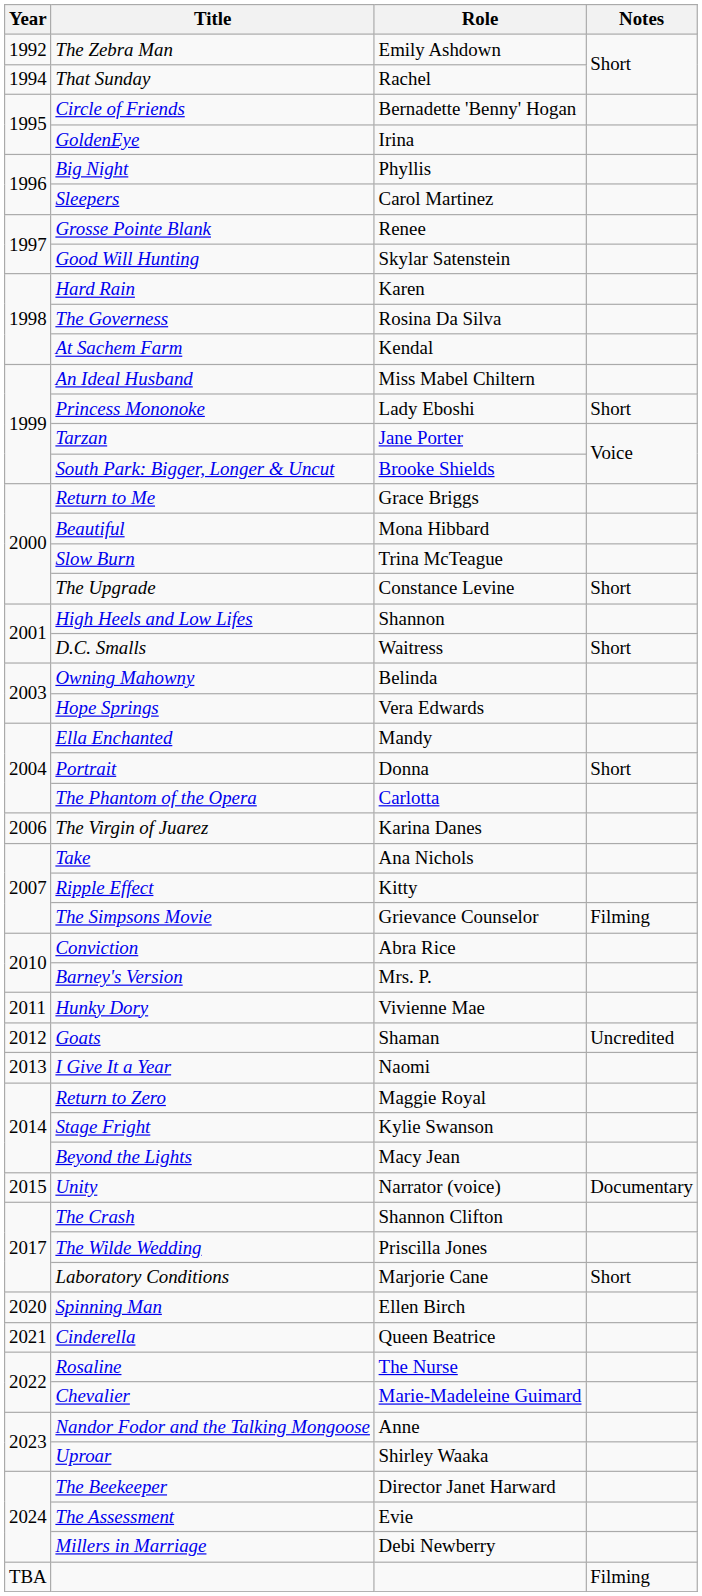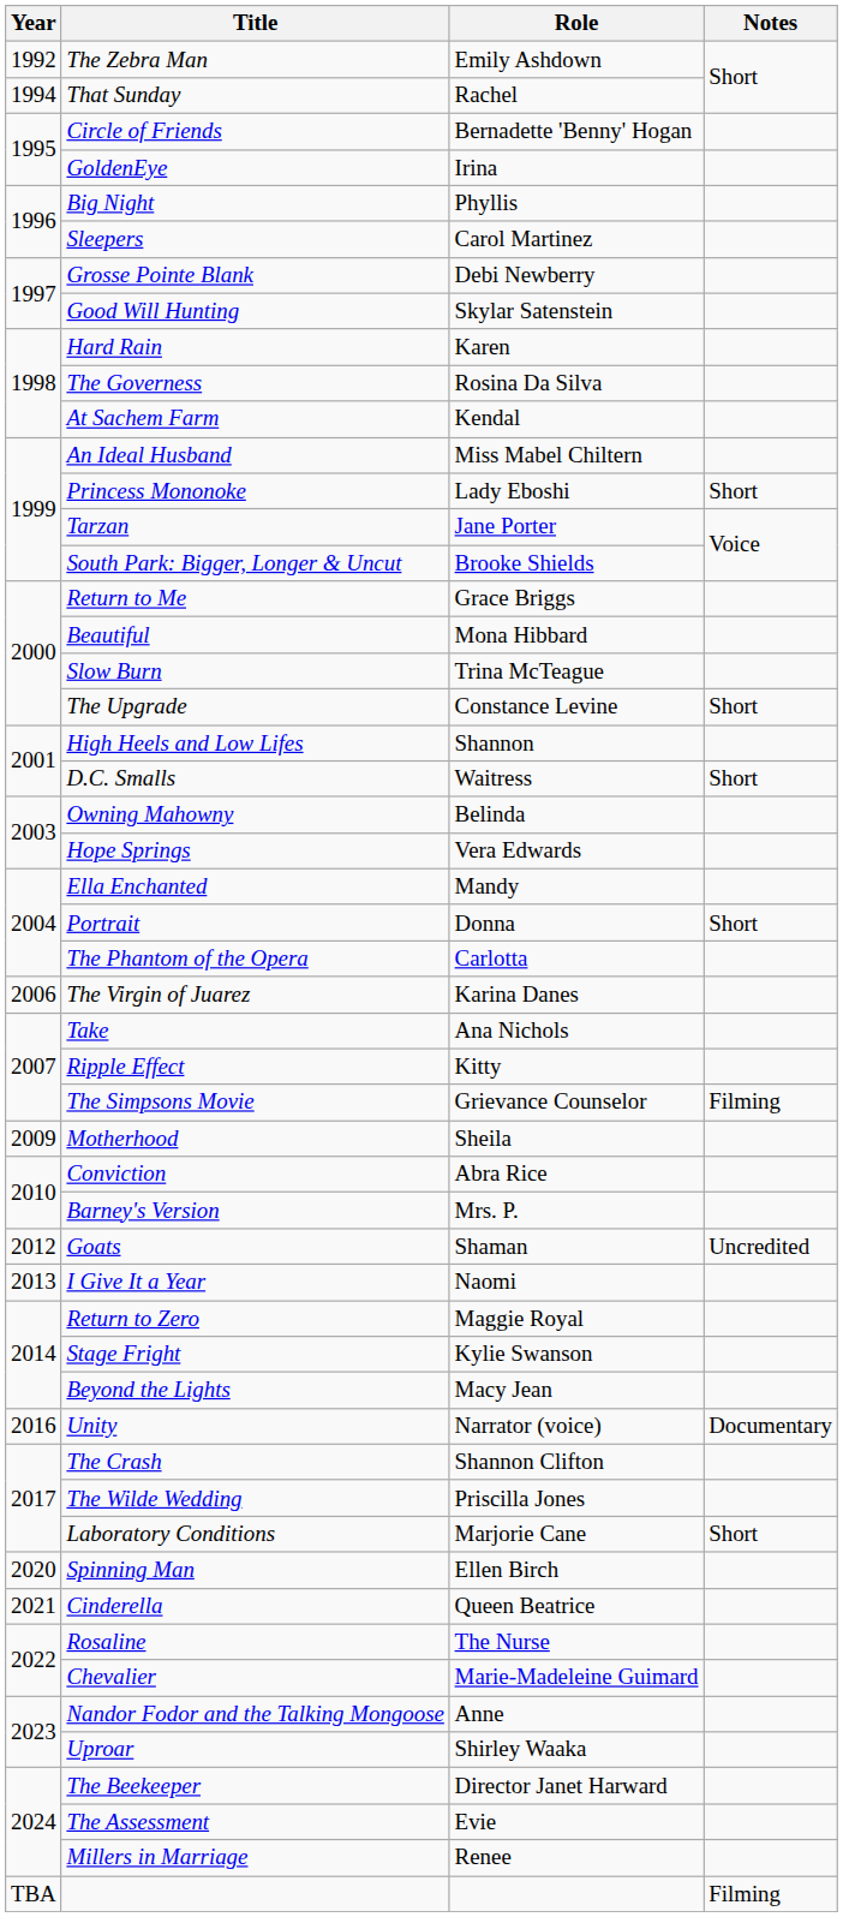Grosse Pointe Blank | Role: Renee -> Debi Newberry
+ row: 2009 | Motherhood | Sheila
- row: 2011 | Hunky Dory | Vivienne Mae
Unity | Year: 2015 -> 2016
Millers in Marriage | Role: Debi Newberry -> Renee
